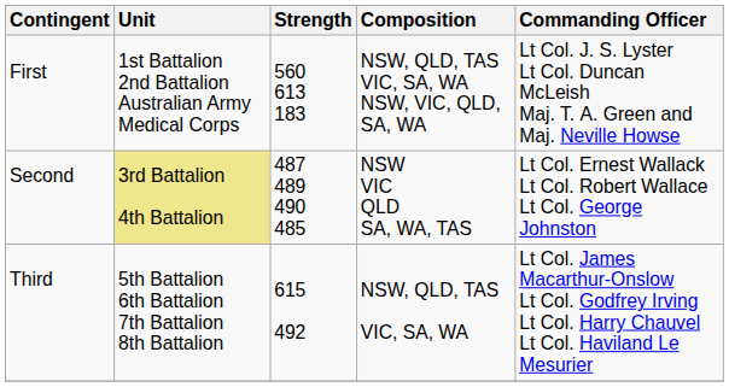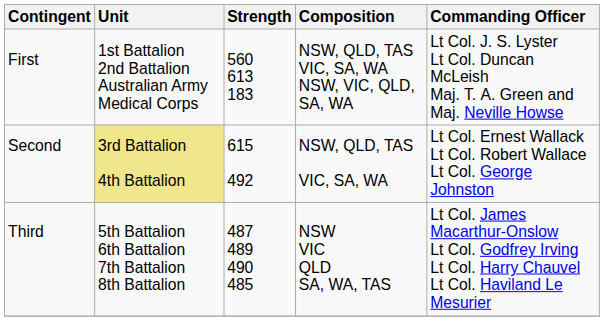Second | Strength: 487 489 490 485 -> 615 492
Second | Composition: NSW VIC QLD SA, WA, TAS -> NSW, QLD, TAS VIC, SA, WA
Third | Strength: 615 492 -> 487 489 490 485
Third | Composition: NSW, QLD, TAS VIC, SA, WA -> NSW VIC QLD SA, WA, TAS
